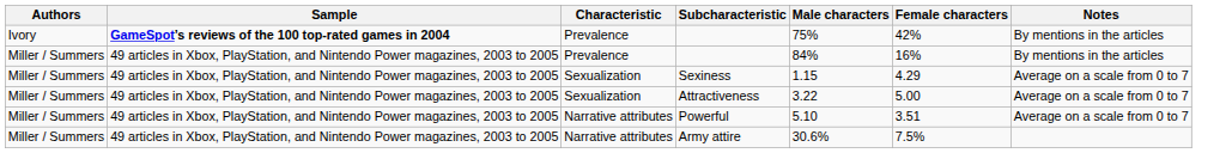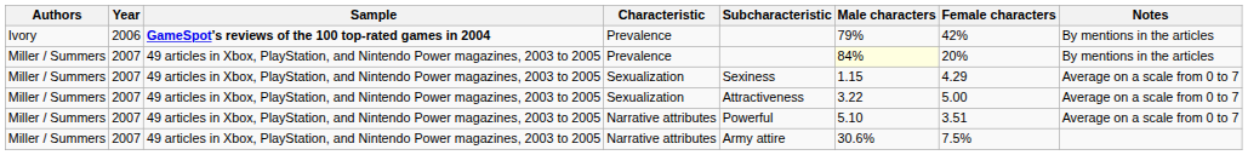+ column: Year | 2006 | 2007 | 2007 | 2007 | 2007 | 2007
Ivory / Prevalence | Male characters: 75% -> 79%
Miller / Summers / Prevalence | Male characters: no background -> lightyellow background
Miller / Summers / Prevalence | Female characters: 16% -> 20%
